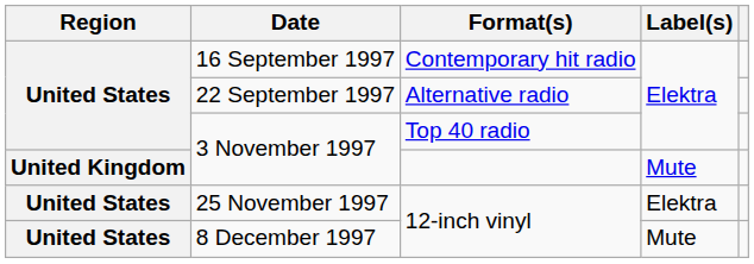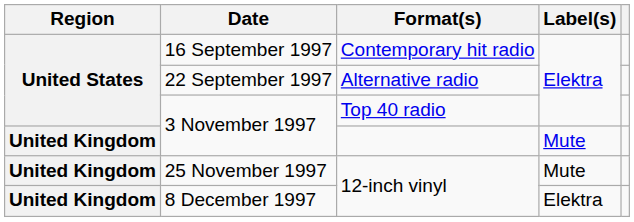25 November 1997 | Region: United States -> United Kingdom
25 November 1997 | Label(s): Elektra -> Mute
8 December 1997 | Region: United States -> United Kingdom
8 December 1997 | Label(s): Mute -> Elektra
